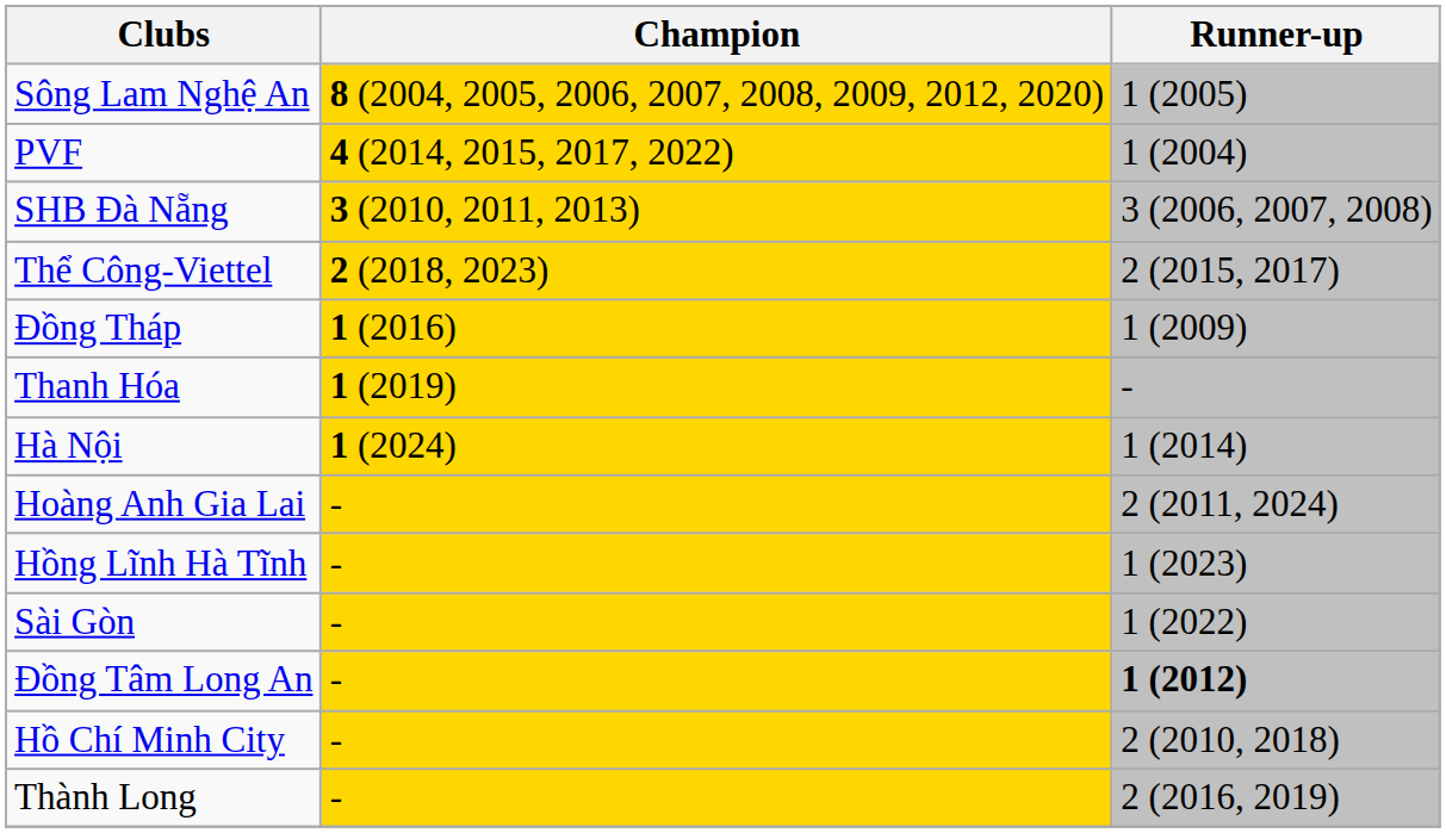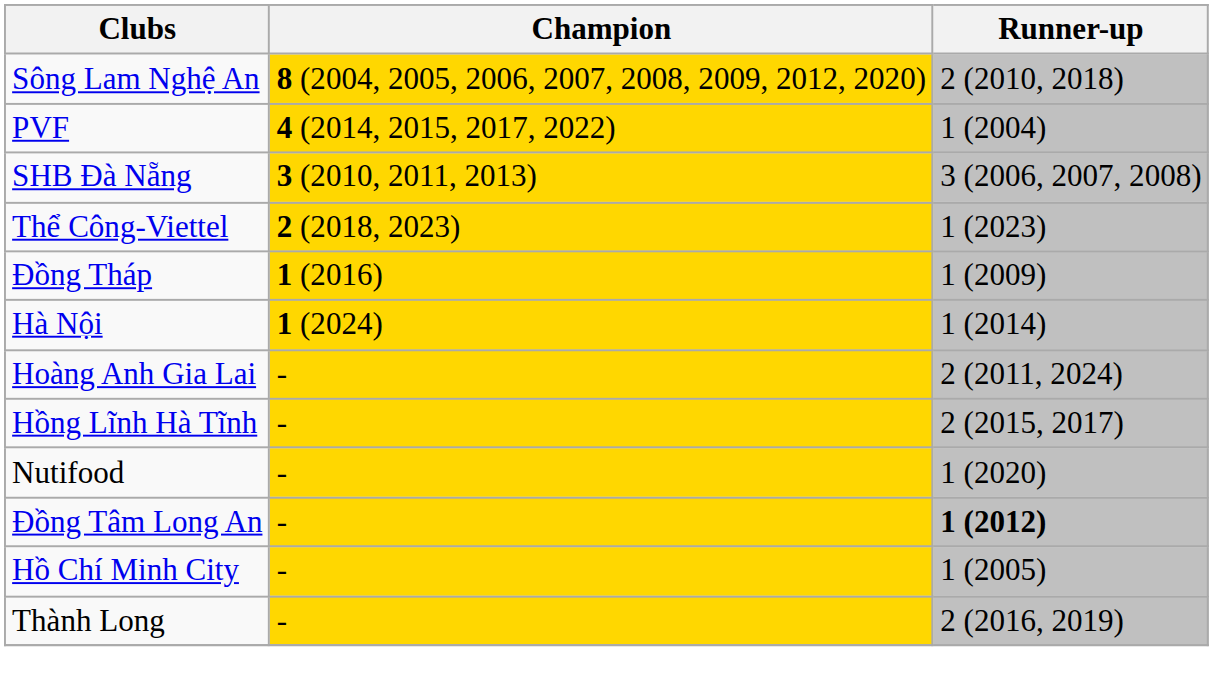Sông Lam Nghệ An | Runner-up: 1 (2005) -> 2 (2010, 2018)
Thể Công-Viettel | Runner-up: 2 (2015, 2017) -> 1 (2023)
- row: Thanh Hóa | 1 (2019) | -
Hồng Lĩnh Hà Tĩnh | Runner-up: 1 (2023) -> 2 (2015, 2017)
- row: Sài Gòn | - | 1 (2022)
+ row: Nutifood | - | 1 (2020)
Hồ Chí Minh City | Runner-up: 2 (2010, 2018) -> 1 (2005)
